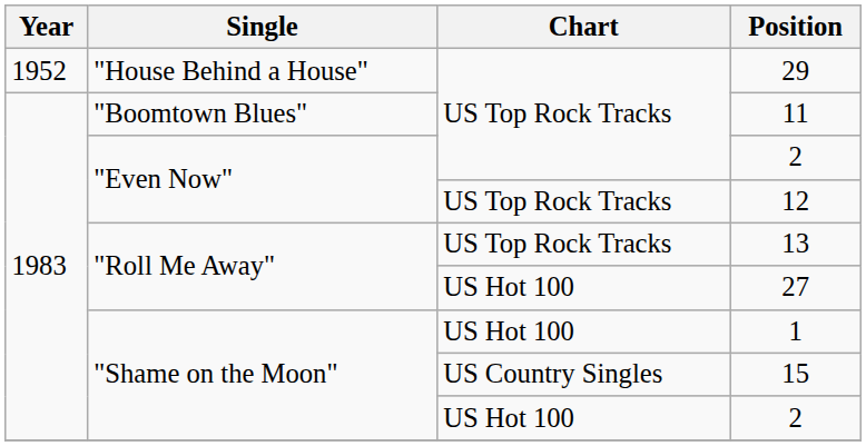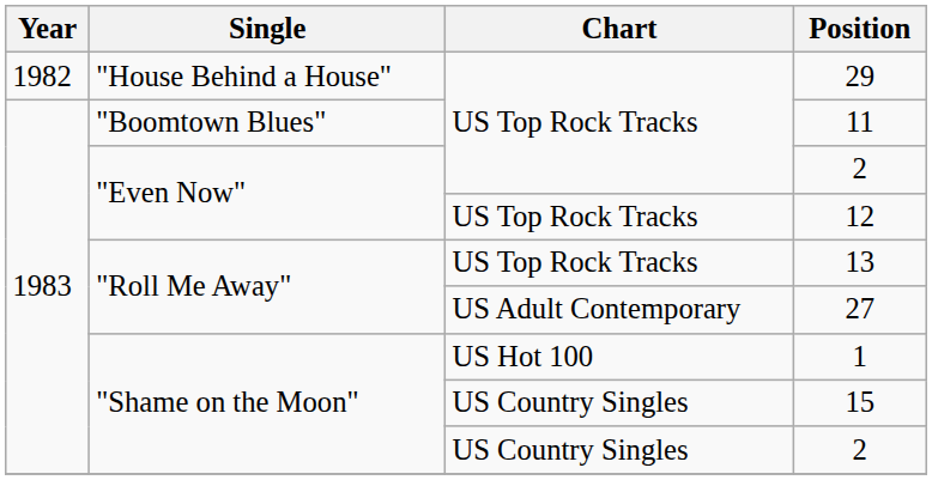29 | Year: 1952 -> 1982
27 | Chart: US Hot 100 -> US Adult Contemporary
"Shame on the Moon" / 2 | Chart: US Hot 100 -> US Country Singles
